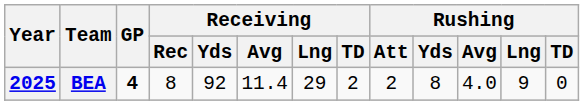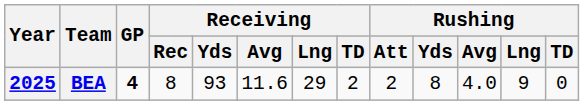BEA | Receiving / Yds: 92 -> 93
BEA | Receiving / Avg: 11.4 -> 11.6
